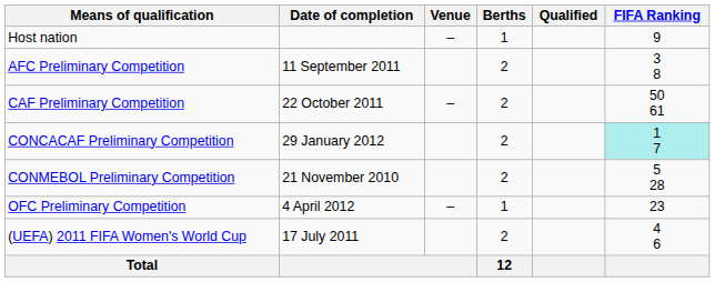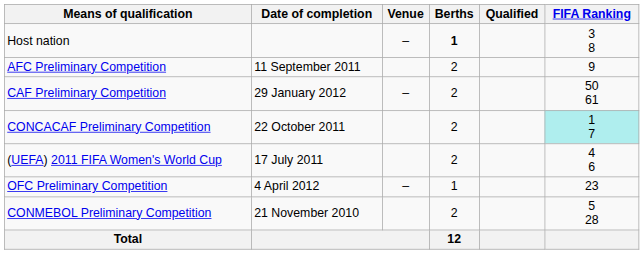Host nation | Berths: normal -> bold
Host nation | FIFA Ranking: 9 -> 3 8
AFC Preliminary Competition | FIFA Ranking: 3 8 -> 9
CAF Preliminary Competition | Date of completion: 22 October 2011 -> 29 January 2012
CONCACAF Preliminary Competition | Date of completion: 29 January 2012 -> 22 October 2011
rows swapped: CONMEBOL Preliminary Competition <-> (UEFA) 2011 FIFA Women's World Cup
